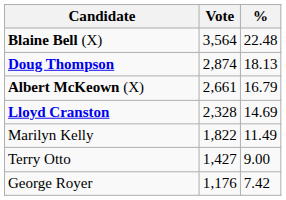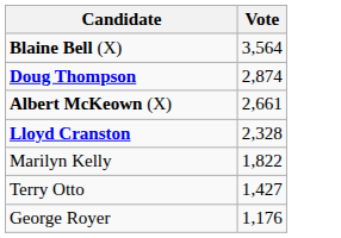- column: % | 22.48 | 18.13 | 16.79 | 14.69 | 11.49 | 9.00 | 7.42
